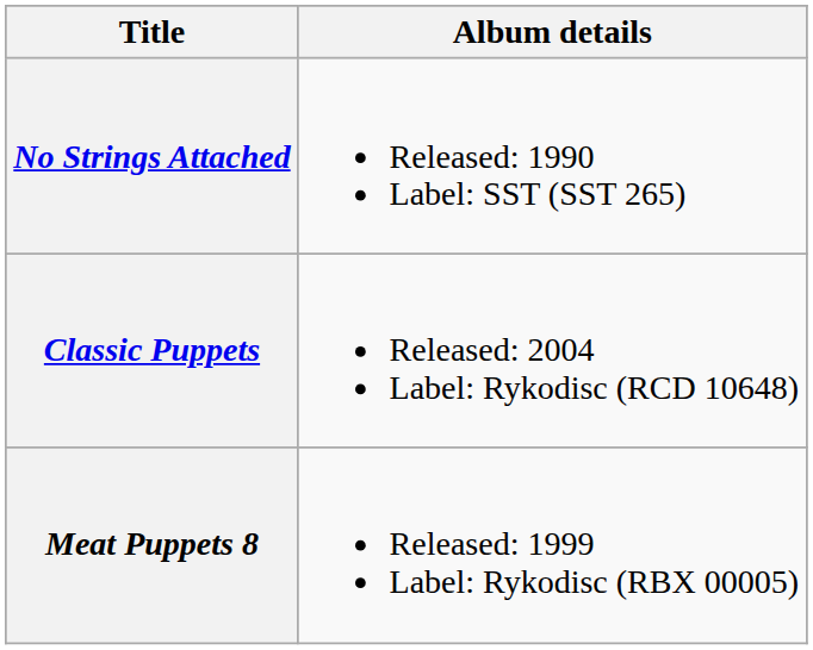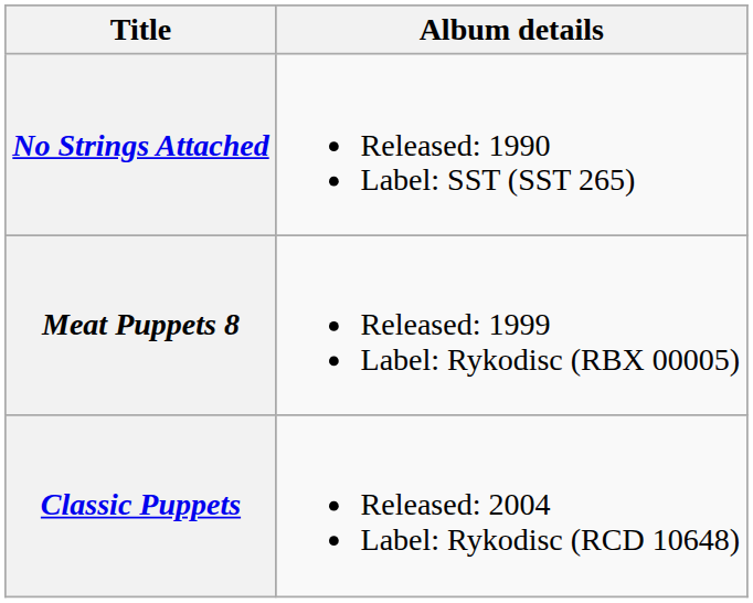rows swapped: Meat Puppets 8 <-> Classic Puppets
